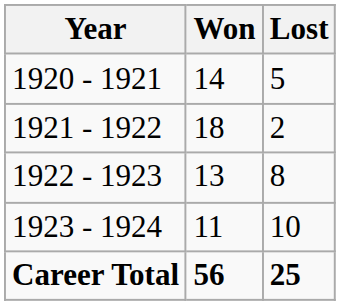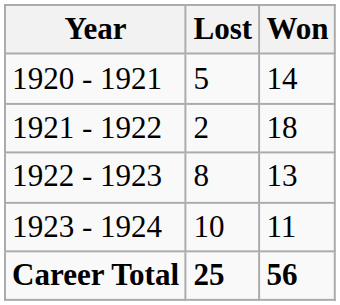columns swapped: Won <-> Lost
